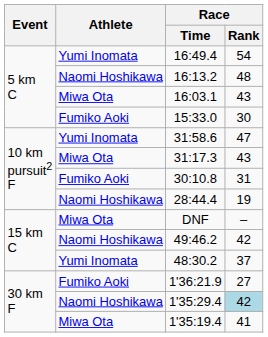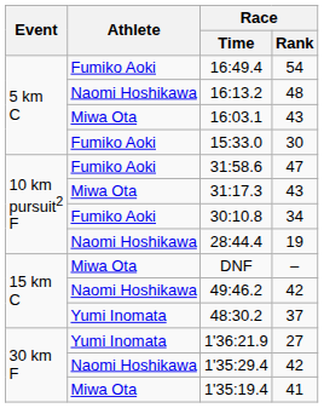16:49.4 | Athlete: Yumi Inomata -> Fumiko Aoki
31:58.6 | Athlete: Yumi Inomata -> Fumiko Aoki
30:10.8 | Race / Rank: 31 -> 34
1'36:21.9 | Athlete: Fumiko Aoki -> Yumi Inomata
1'35:29.4 | Race / Rank: lightblue background -> no background
